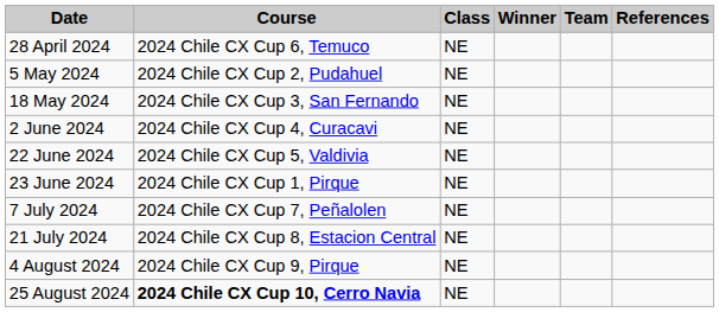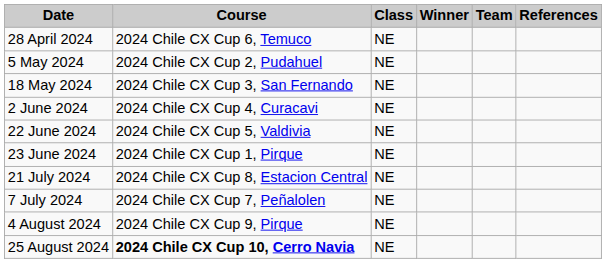rows swapped: 7 July 2024 <-> 21 July 2024
